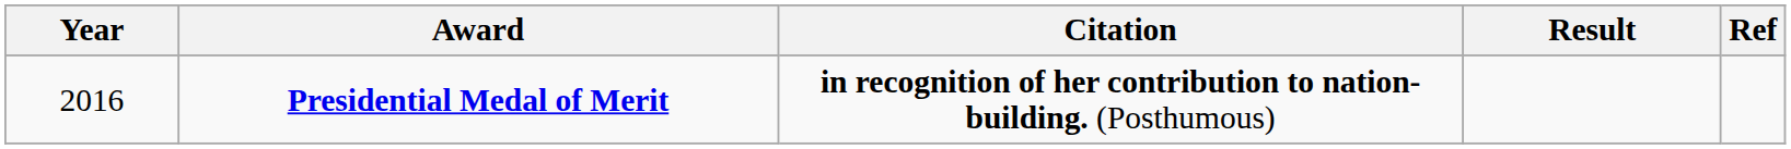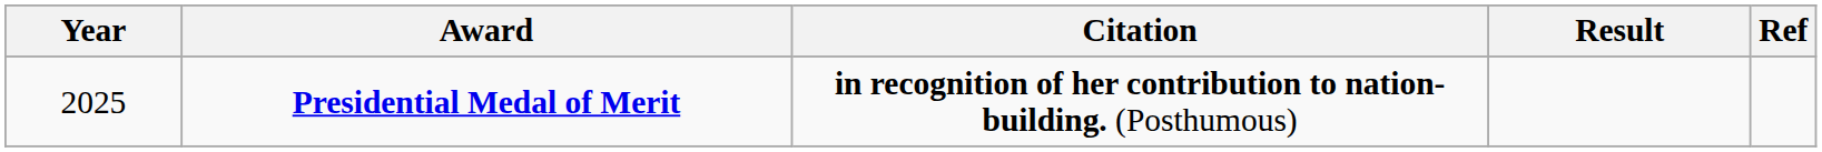Presidential Medal of Merit | Year: 2016 -> 2025
